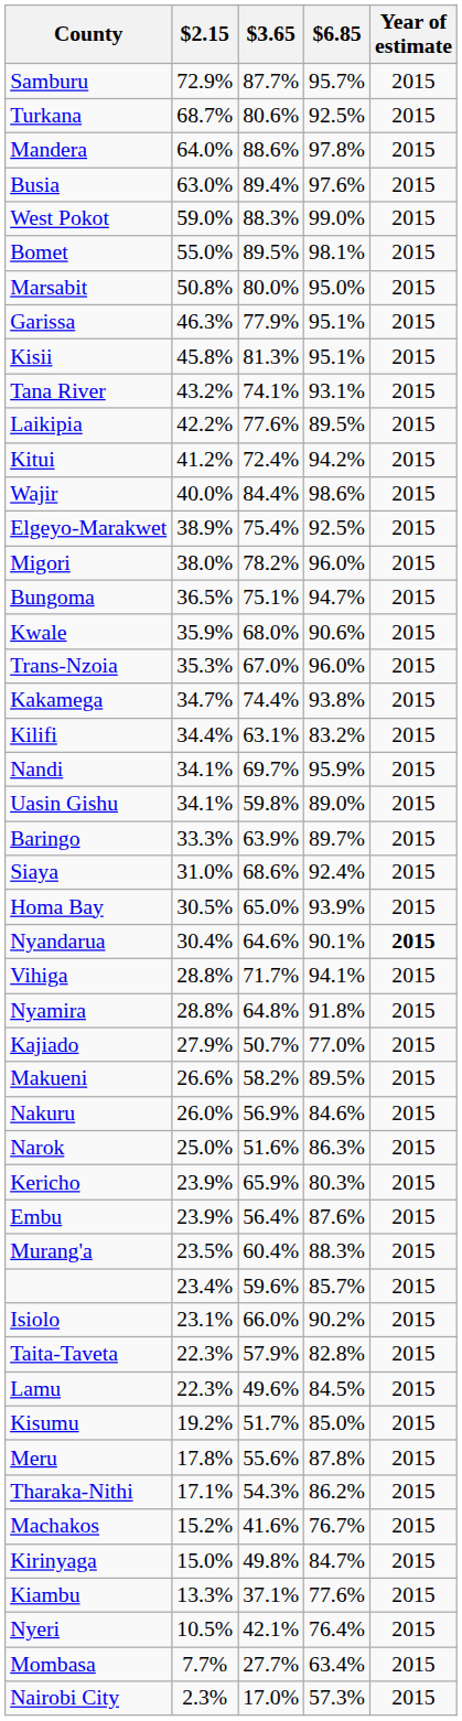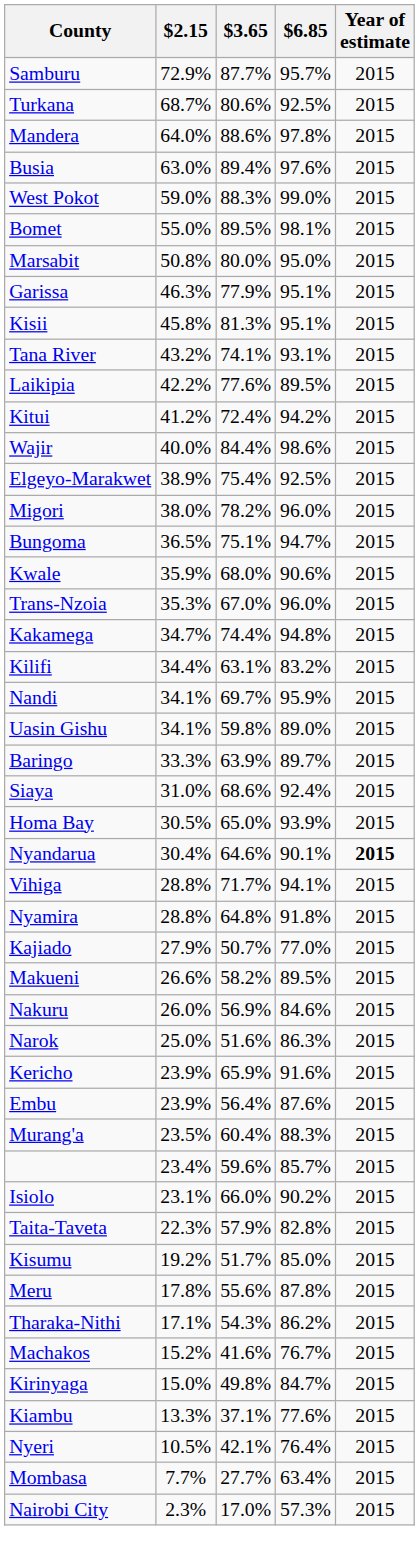Kakamega | $6.85: 93.8% -> 94.8%
Kericho | $6.85: 80.3% -> 91.6%
- row: Lamu | 22.3% | 49.6% | 84.5% | 2015
